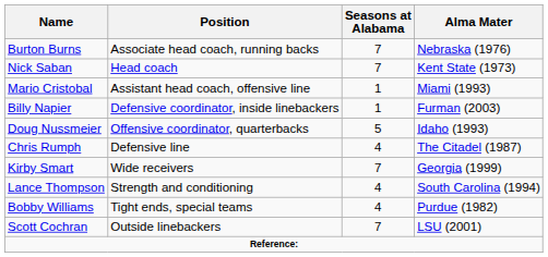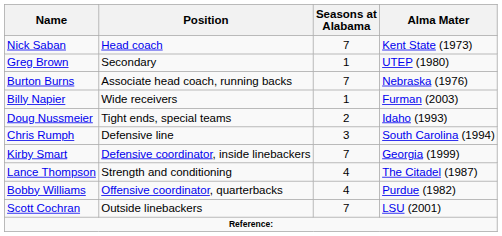rows swapped: Nick Saban <-> Burton Burns
+ row: Greg Brown | Secondary | 1 | UTEP (1980)
- row: Mario Cristobal | Assistant head coach, offensive line | 1 | Miami (1993)
Billy Napier | Position: Defensive coordinator, inside linebackers -> Wide receivers
Doug Nussmeier | Position: Offensive coordinator, quarterbacks -> Tight ends, special teams
Doug Nussmeier | Seasons at Alabama: 5 -> 2
Chris Rumph | Seasons at Alabama: 4 -> 3
Chris Rumph | Alma Mater: The Citadel (1987) -> South Carolina (1994)
Kirby Smart | Position: Wide receivers -> Defensive coordinator, inside linebackers
Lance Thompson | Alma Mater: South Carolina (1994) -> The Citadel (1987)
Bobby Williams | Position: Tight ends, special teams -> Offensive coordinator, quarterbacks
